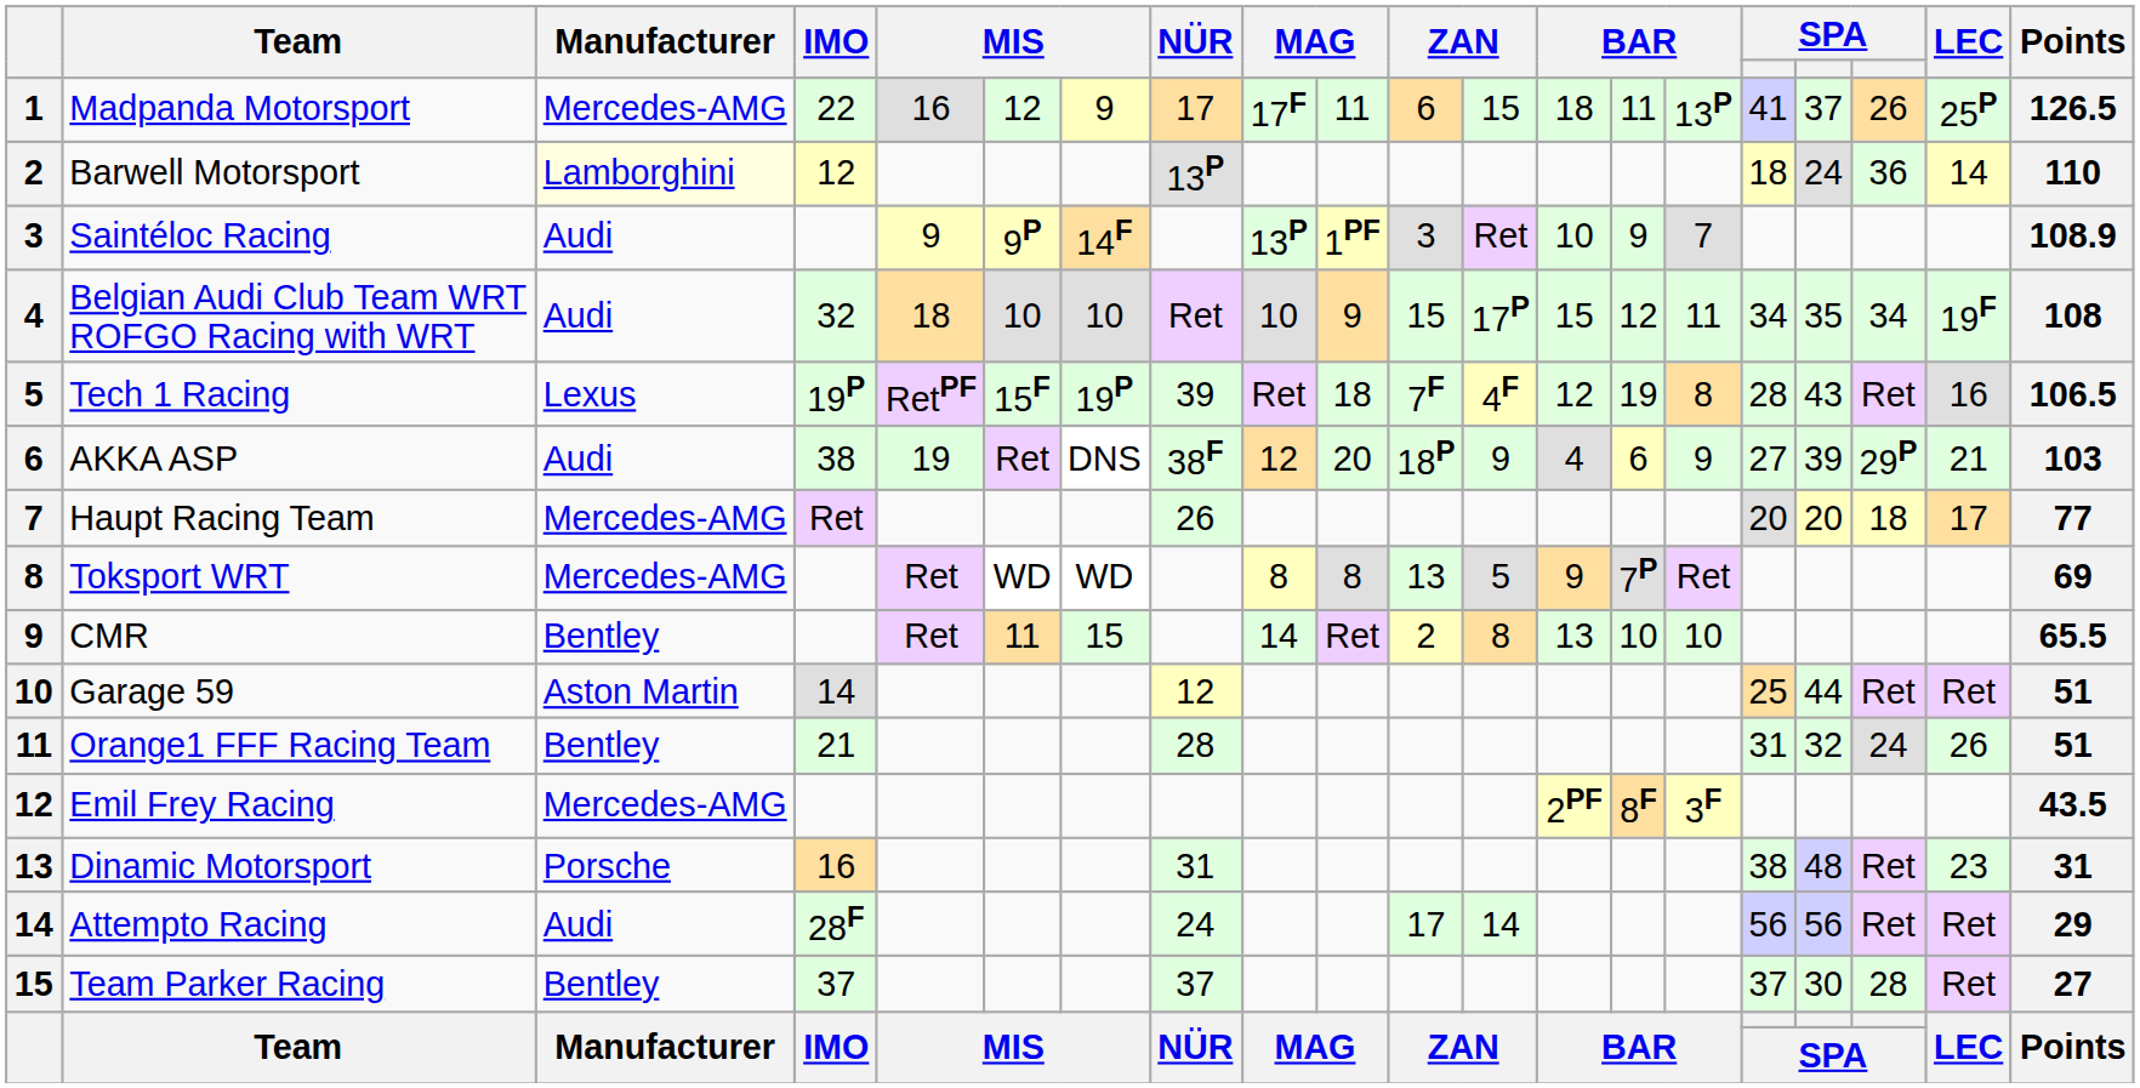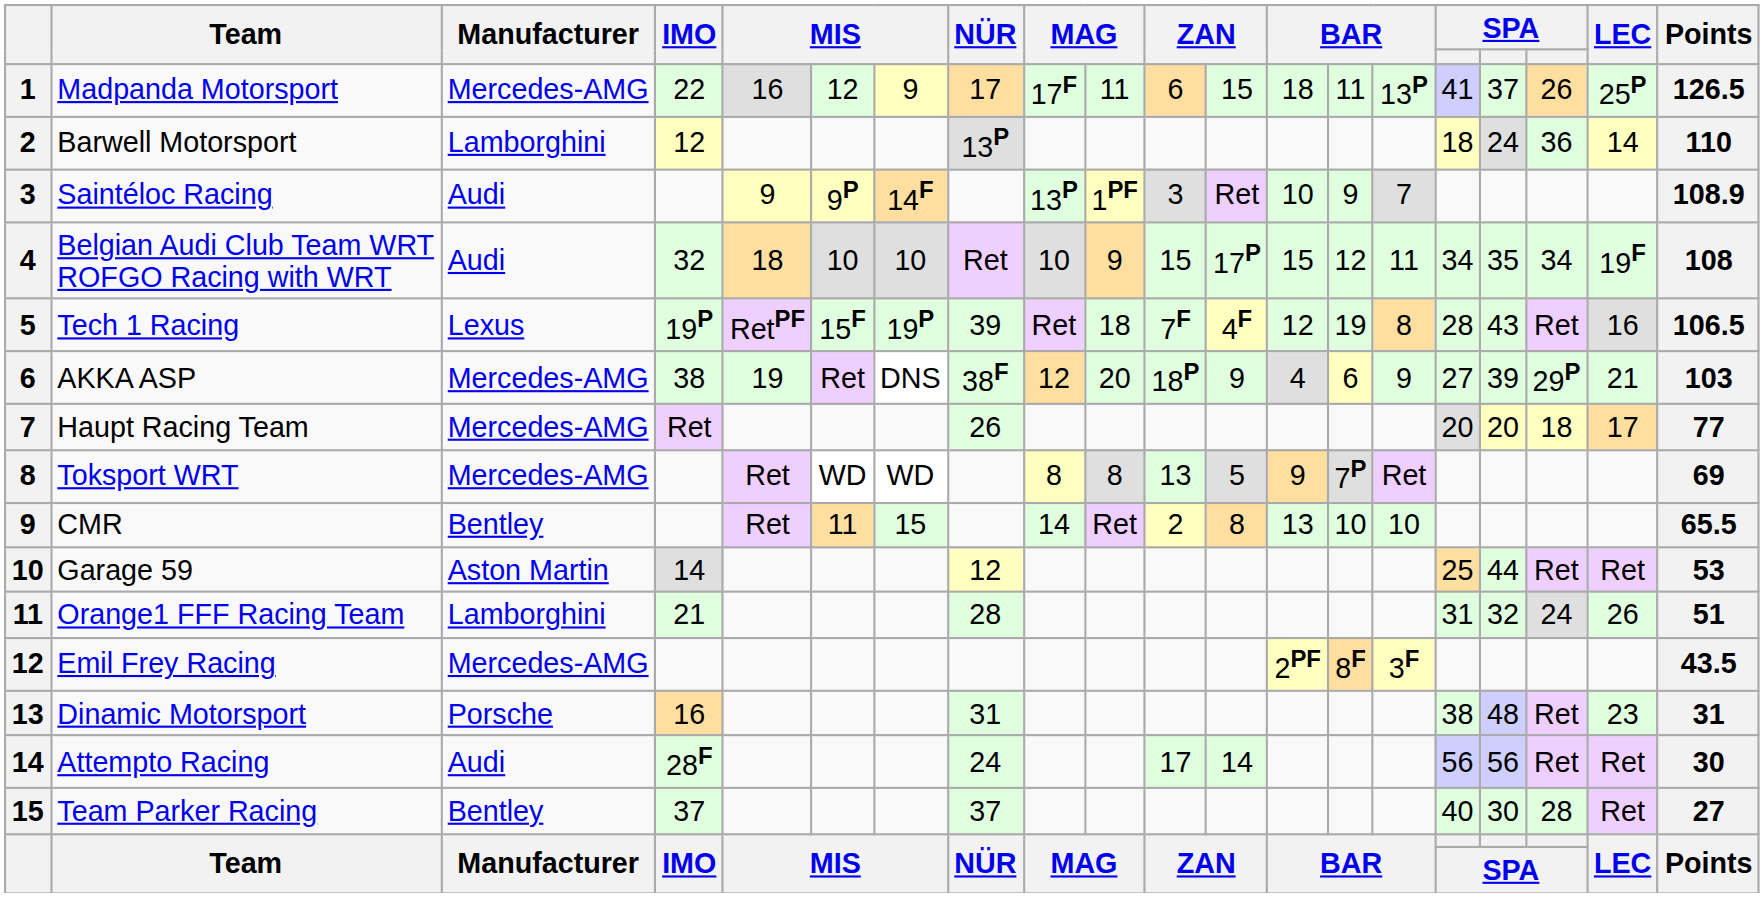Barwell Motorsport | Manufacturer: lightyellow background -> no background
AKKA ASP | Manufacturer: Audi -> Mercedes-AMG
Garage 59 | Points: 51 -> 53
Orange1 FFF Racing Team | Manufacturer: Bentley -> Lamborghini
Attempto Racing | Points: 29 -> 30
Team Parker Racing | column 16: 37 -> 40
